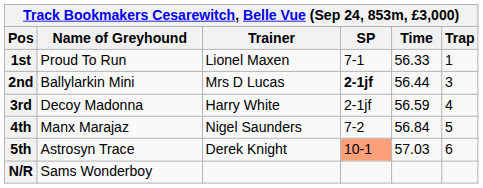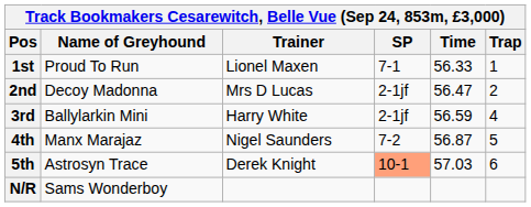2nd | Name of Greyhound: Ballylarkin Mini -> Decoy Madonna
2nd | SP: bold -> normal
2nd | Time: 56.44 -> 56.47
2nd | Trap: 3 -> 2
3rd | Name of Greyhound: Decoy Madonna -> Ballylarkin Mini
4th | Time: 56.84 -> 56.87
